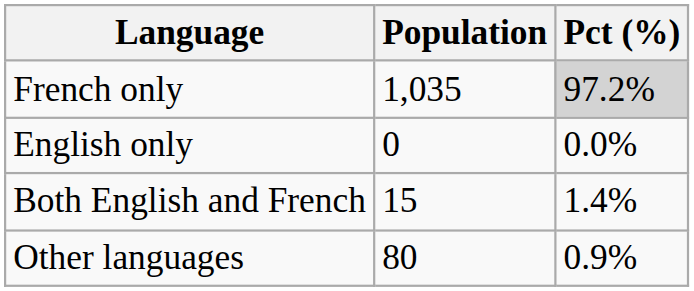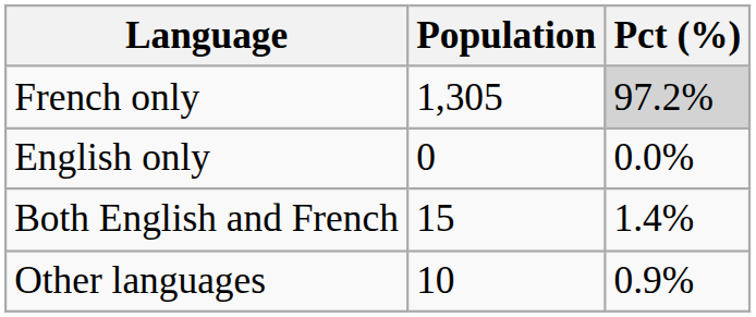French only | Population: 1,035 -> 1,305
Other languages | Population: 80 -> 10
